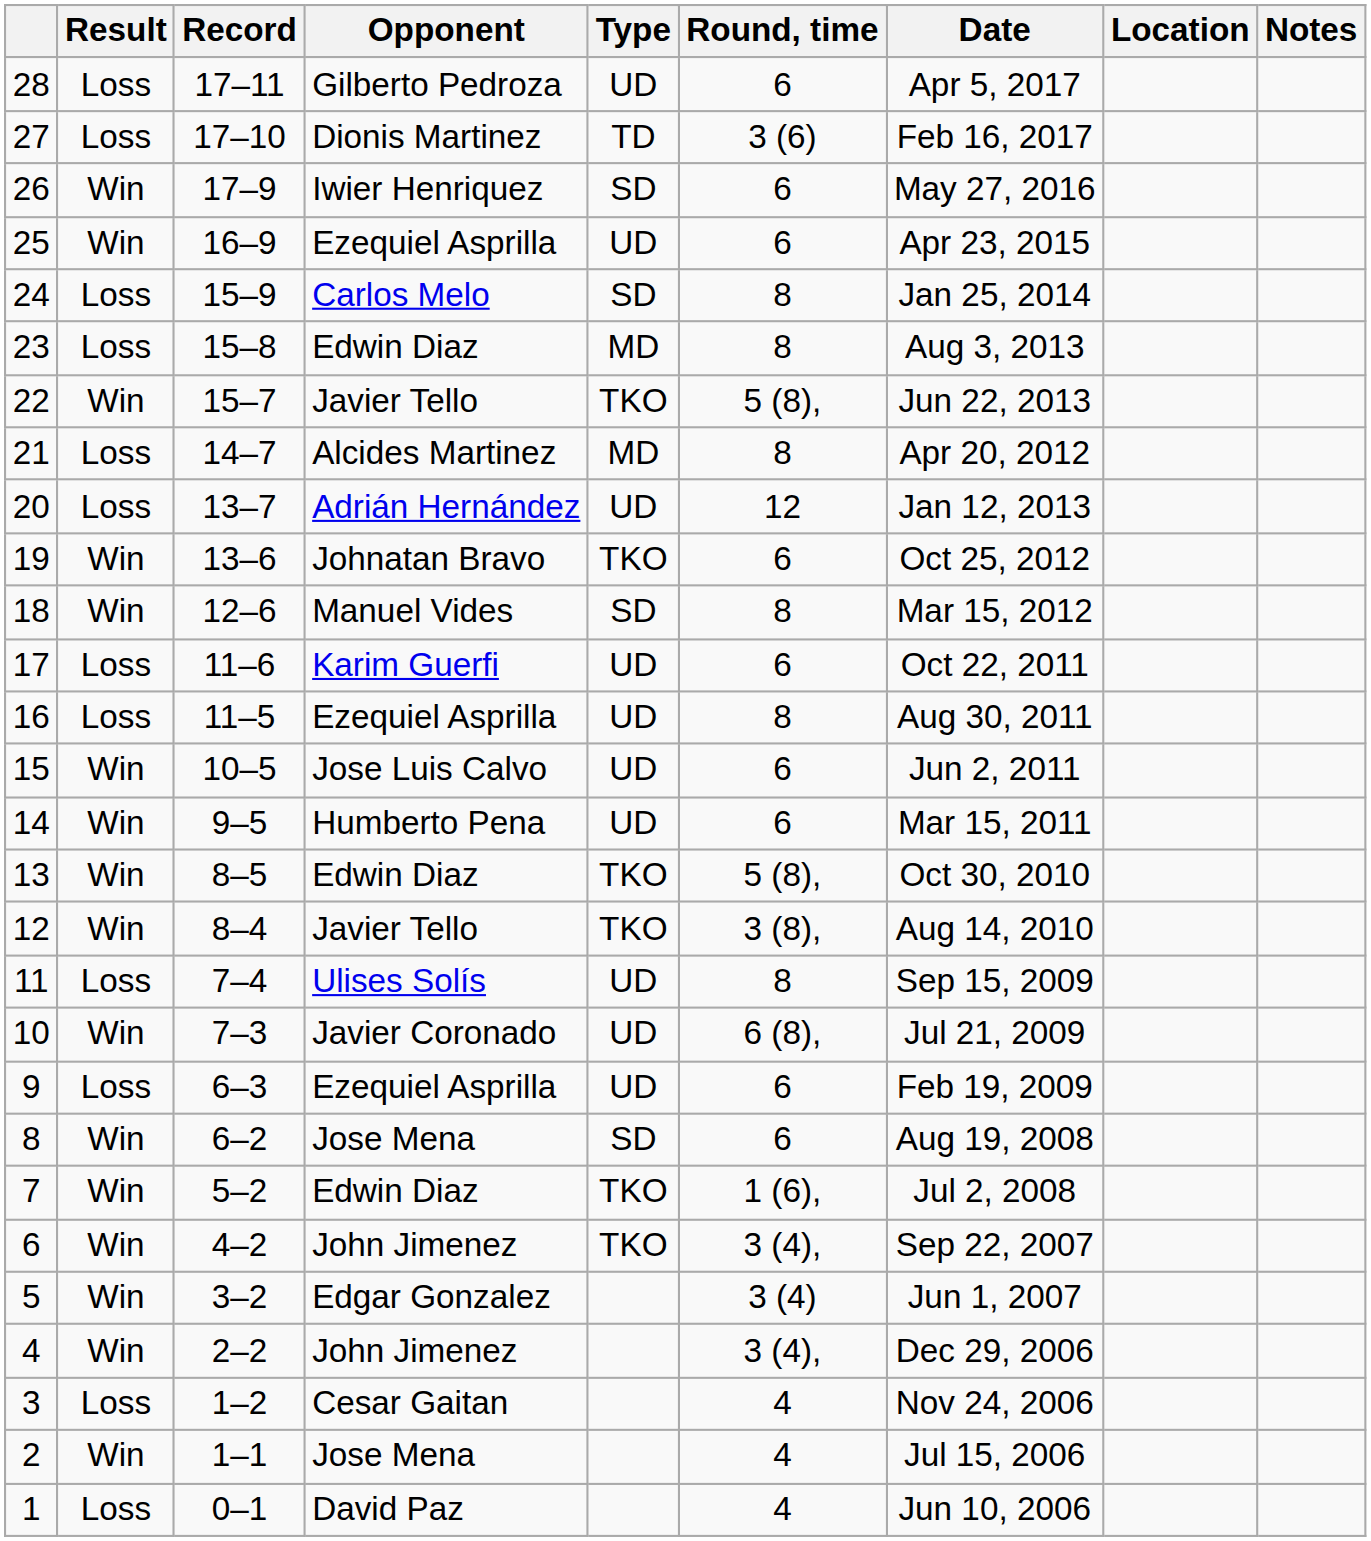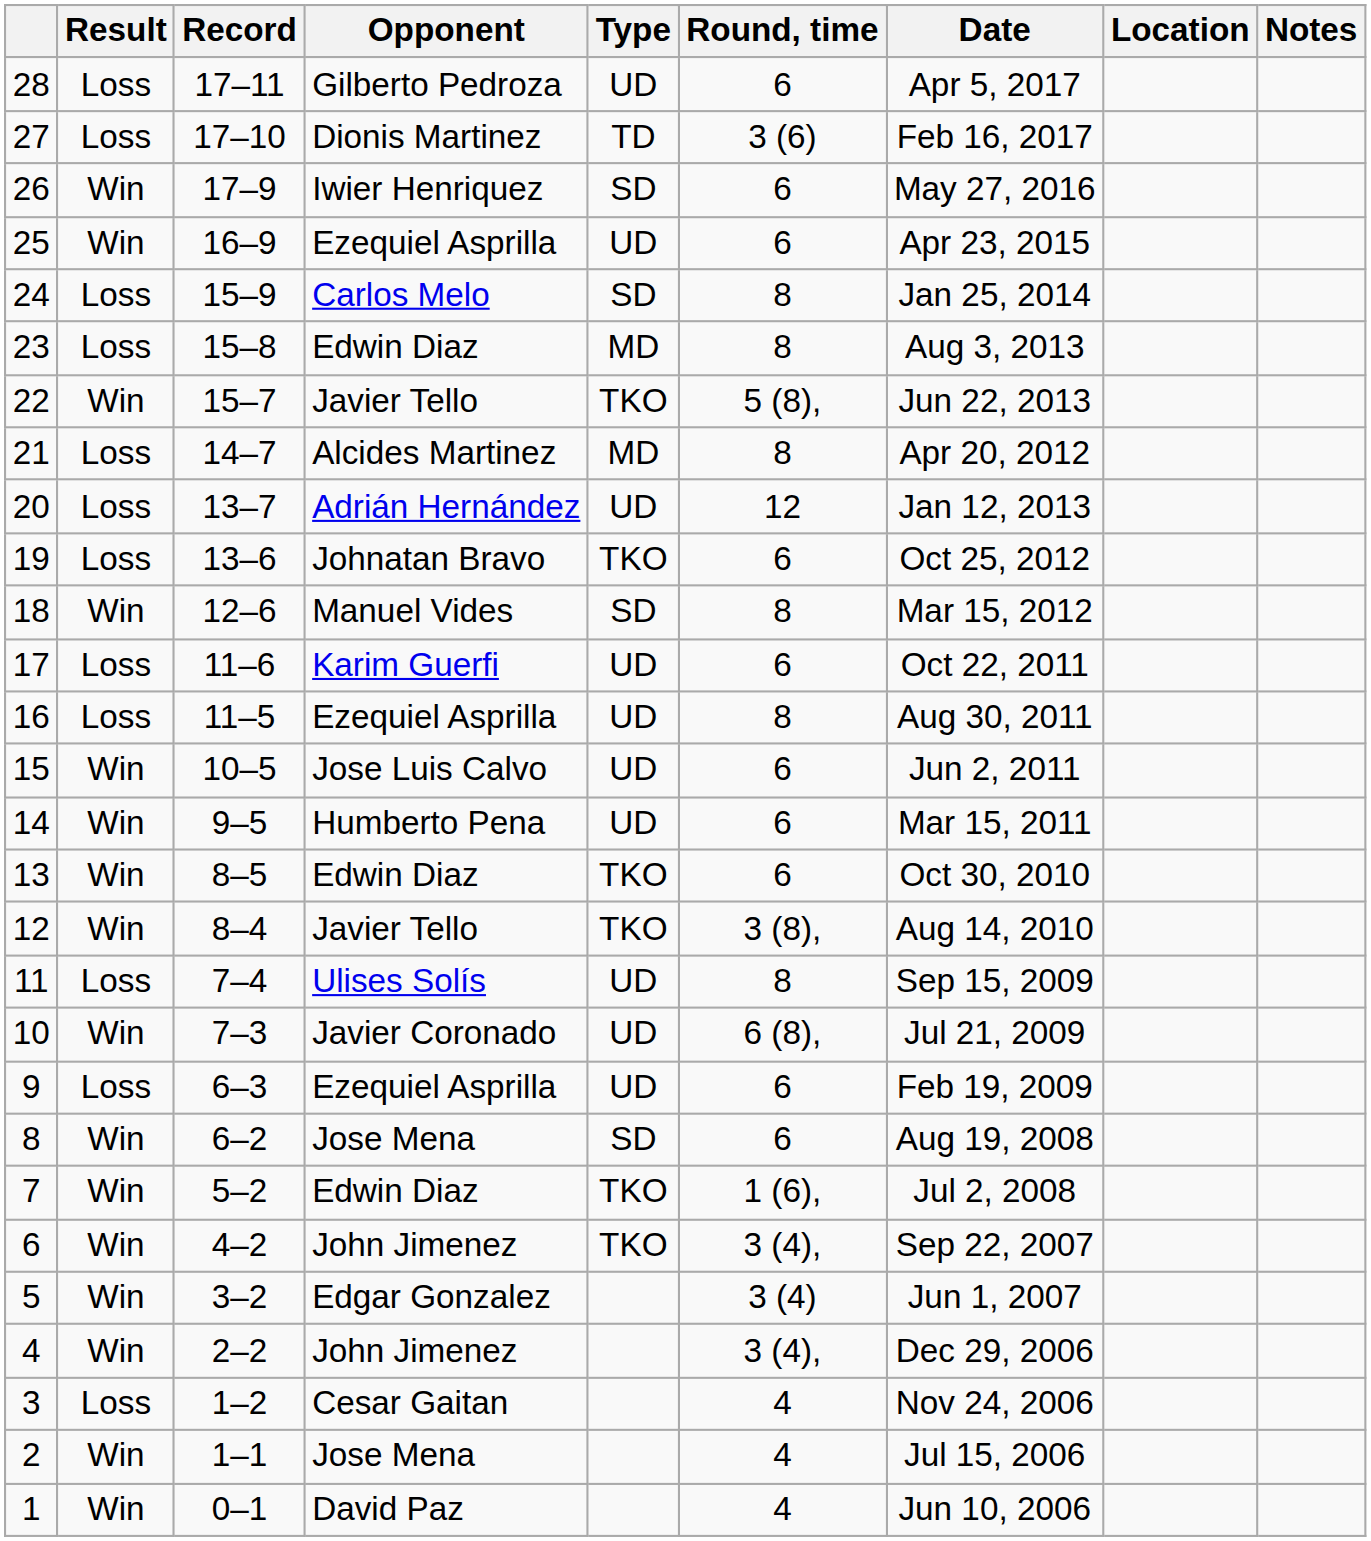19 | Result: Win -> Loss
13 | Round, time: 5 (8), -> 6
1 | Result: Loss -> Win
